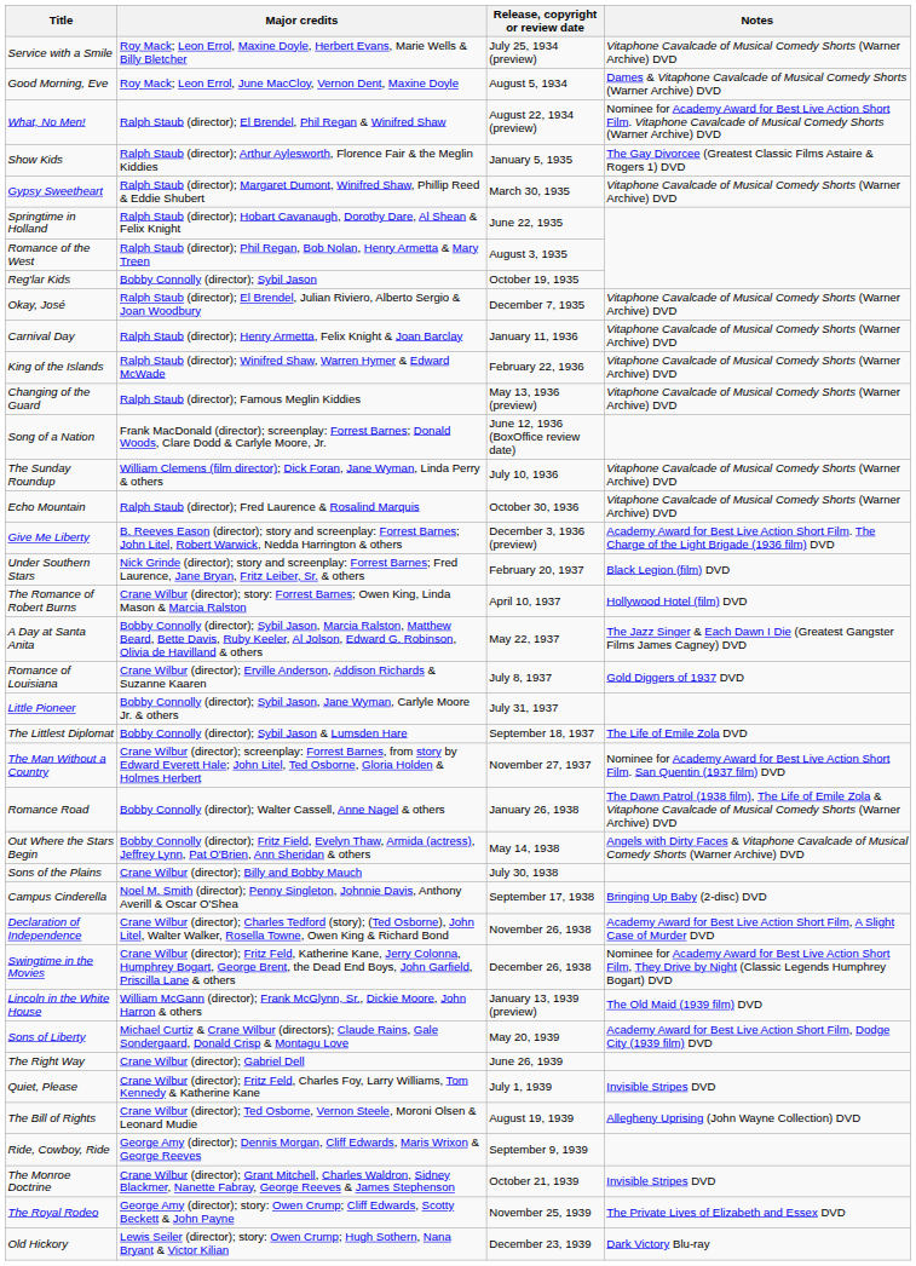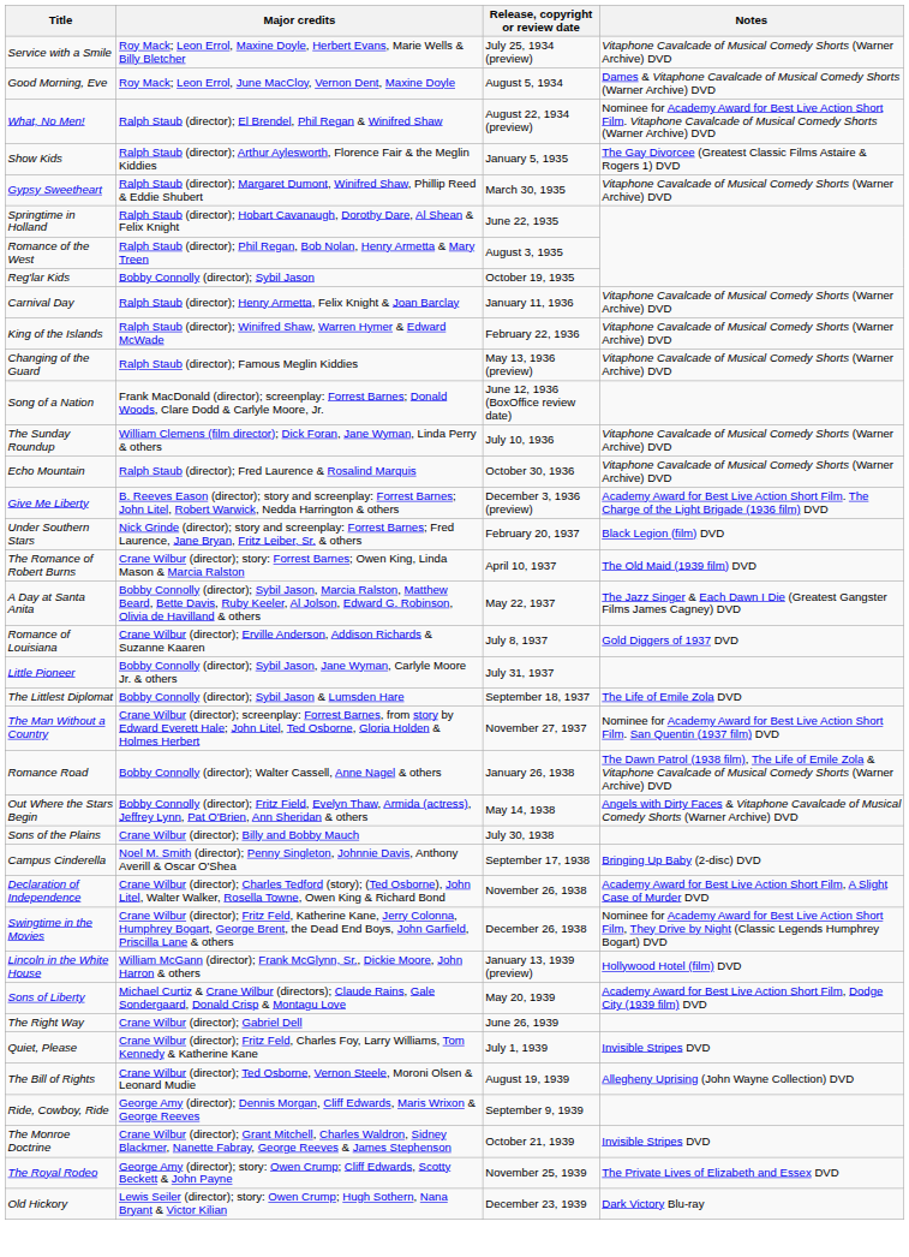- row: Okay, José | Ralph Staub (director); El Brendel, Julian Riviero, Alberto Sergio & Joan Woodbury | December 7, 1935 | Vitaphone Cavalcade of Musical Comedy Shorts (Warner Archive) DVD
The Romance of Robert Burns | Notes: Hollywood Hotel (film) DVD -> The Old Maid (1939 film) DVD
Lincoln in the White House | Notes: The Old Maid (1939 film) DVD -> Hollywood Hotel (film) DVD
